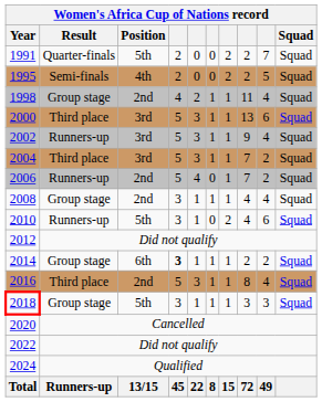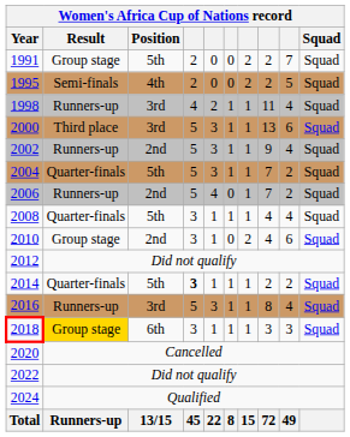1991 | Result: Quarter-finals -> Group stage
1998 | Result: Group stage -> Runners-up
1998 | Position: 2nd -> 3rd
2002 | Position: 3rd -> 2nd
2004 | Result: Third place -> Quarter-finals
2004 | Position: 3rd -> 5th
2008 | Result: Group stage -> Quarter-finals
2008 | Position: 2nd -> 5th
2010 | Result: Runners-up -> Group stage
2010 | Position: 5th -> 2nd
2014 | Result: Group stage -> Quarter-finals
2014 | Position: 6th -> 5th
2016 | Result: Third place -> Runners-up
2016 | Position: 2nd -> 3rd
2018 | Result: no background -> gold background
2018 | Position: 5th -> 6th
